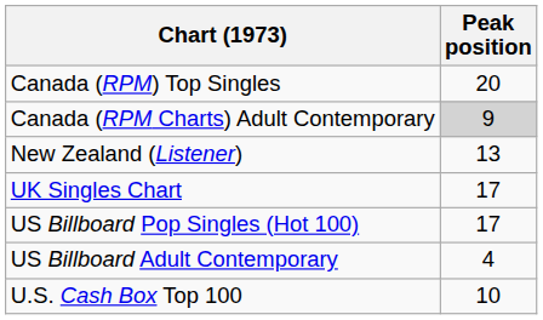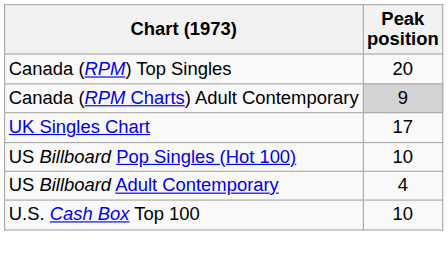- row: New Zealand (Listener) | 13
US Billboard Pop Singles (Hot 100) | Peak position: 17 -> 10
